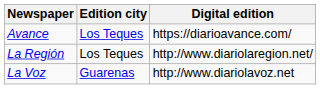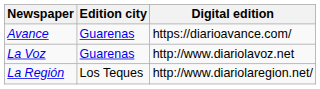Avance | Edition city: Los Teques -> Guarenas
rows swapped: La Región <-> La Voz
